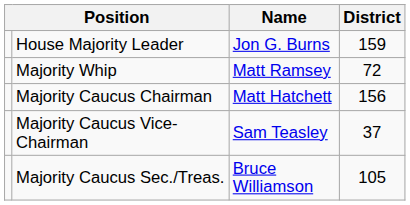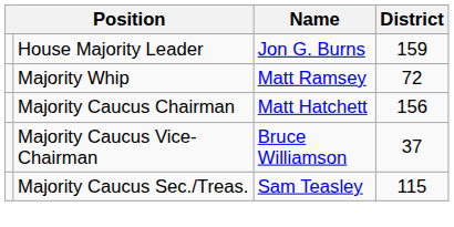Majority Caucus Vice-Chairman | Name: Sam Teasley -> Bruce Williamson
Majority Caucus Sec./Treas. | Name: Bruce Williamson -> Sam Teasley
Majority Caucus Sec./Treas. | District: 105 -> 115
